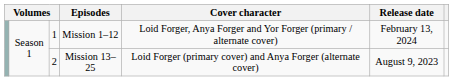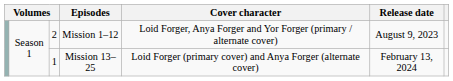Mission 1–12 | column 3: 1 -> 2
Mission 1–12 | Release date: February 13, 2024 -> August 9, 2023
Mission 13–25 | column 3: 2 -> 1
Mission 13–25 | Release date: August 9, 2023 -> February 13, 2024
